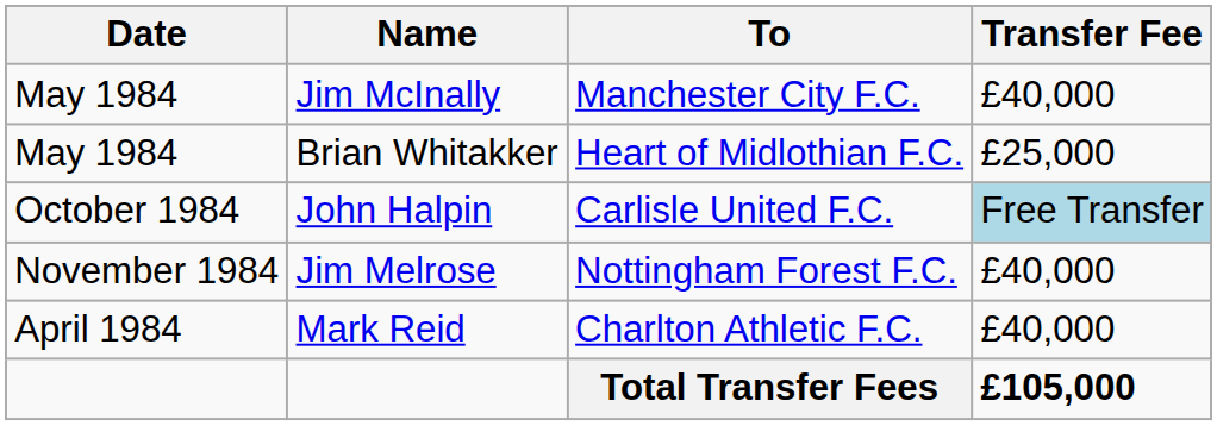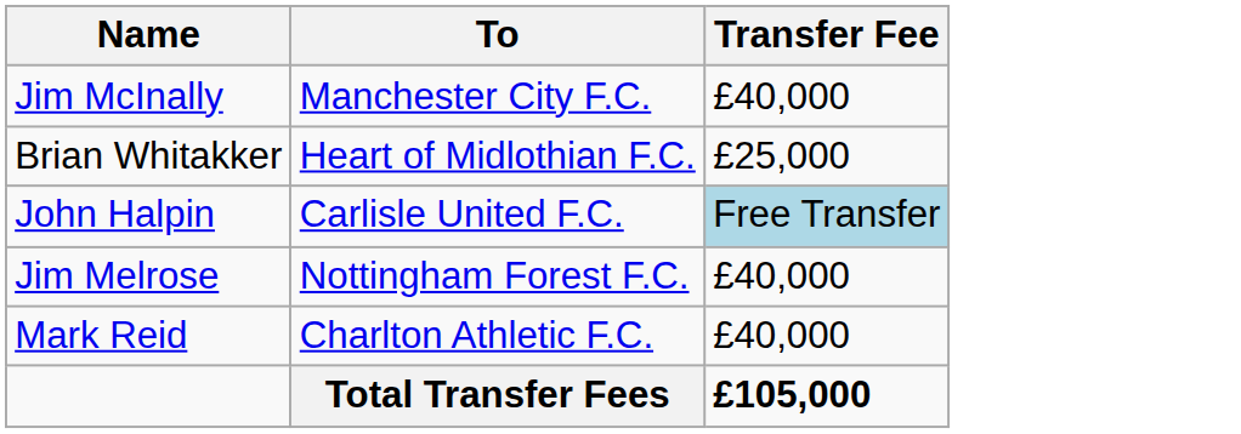- column: Date | May 1984 | May 1984 | October 1984 | November 1984 | April 1984
